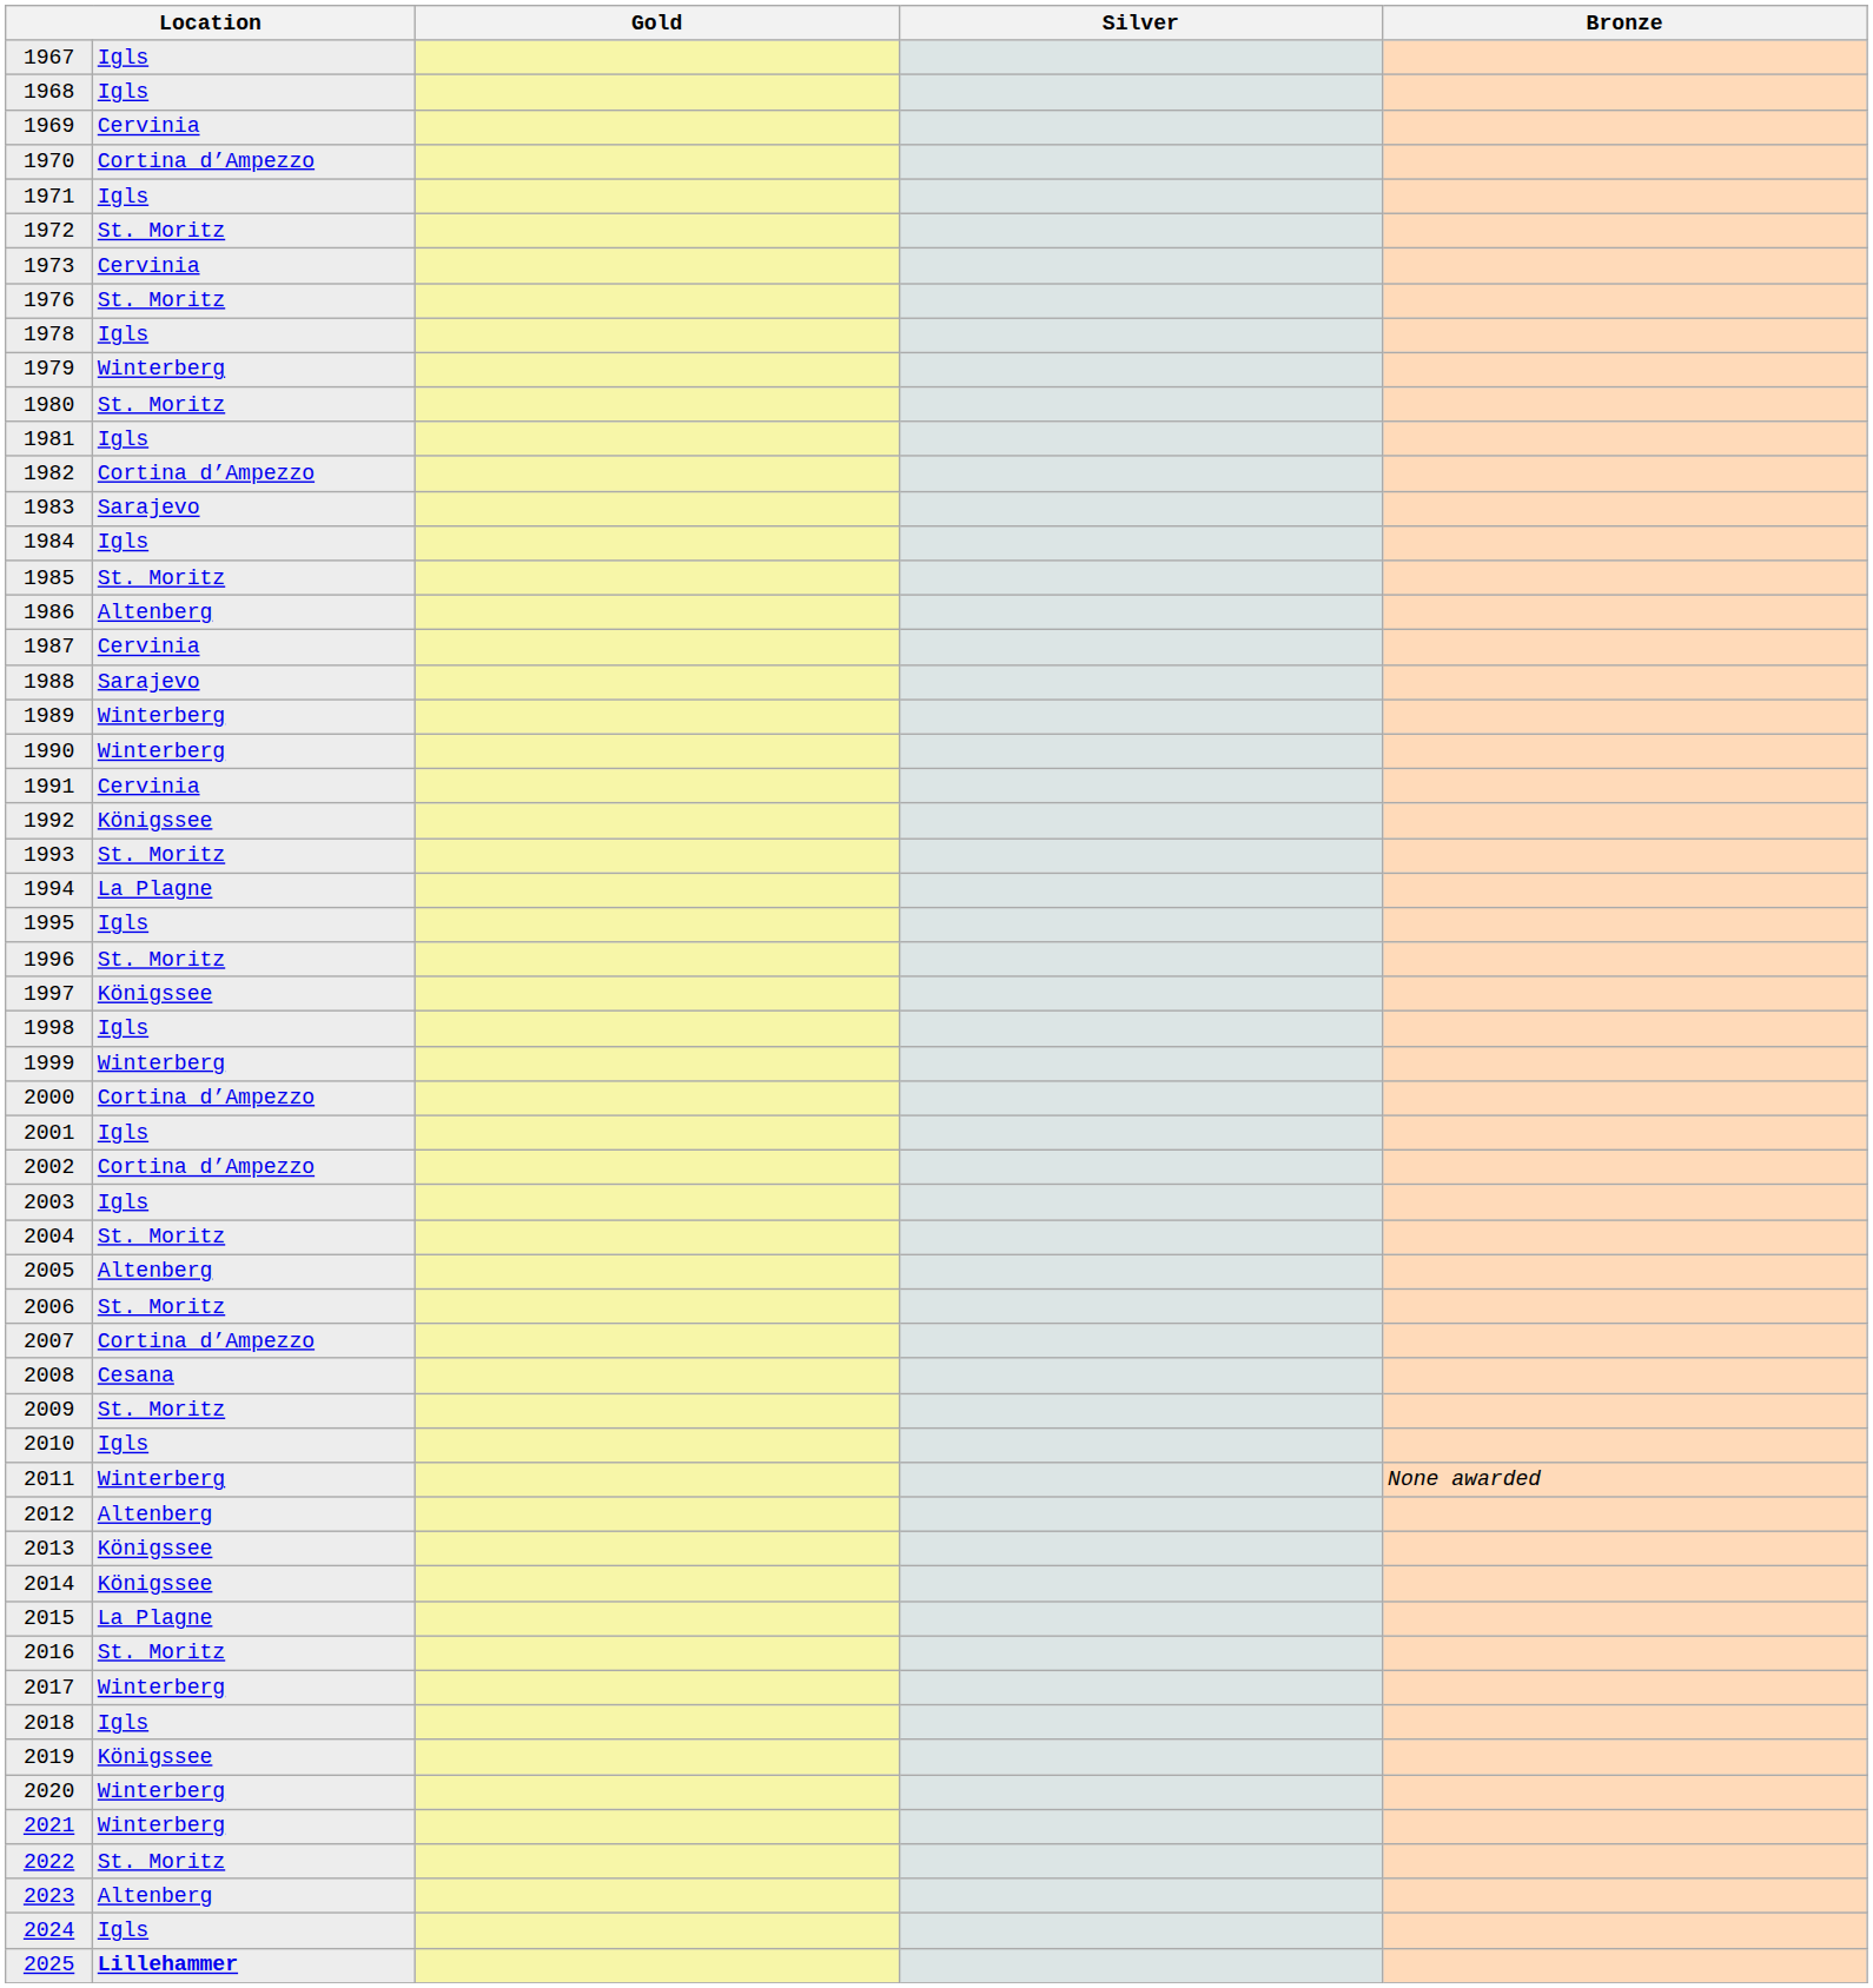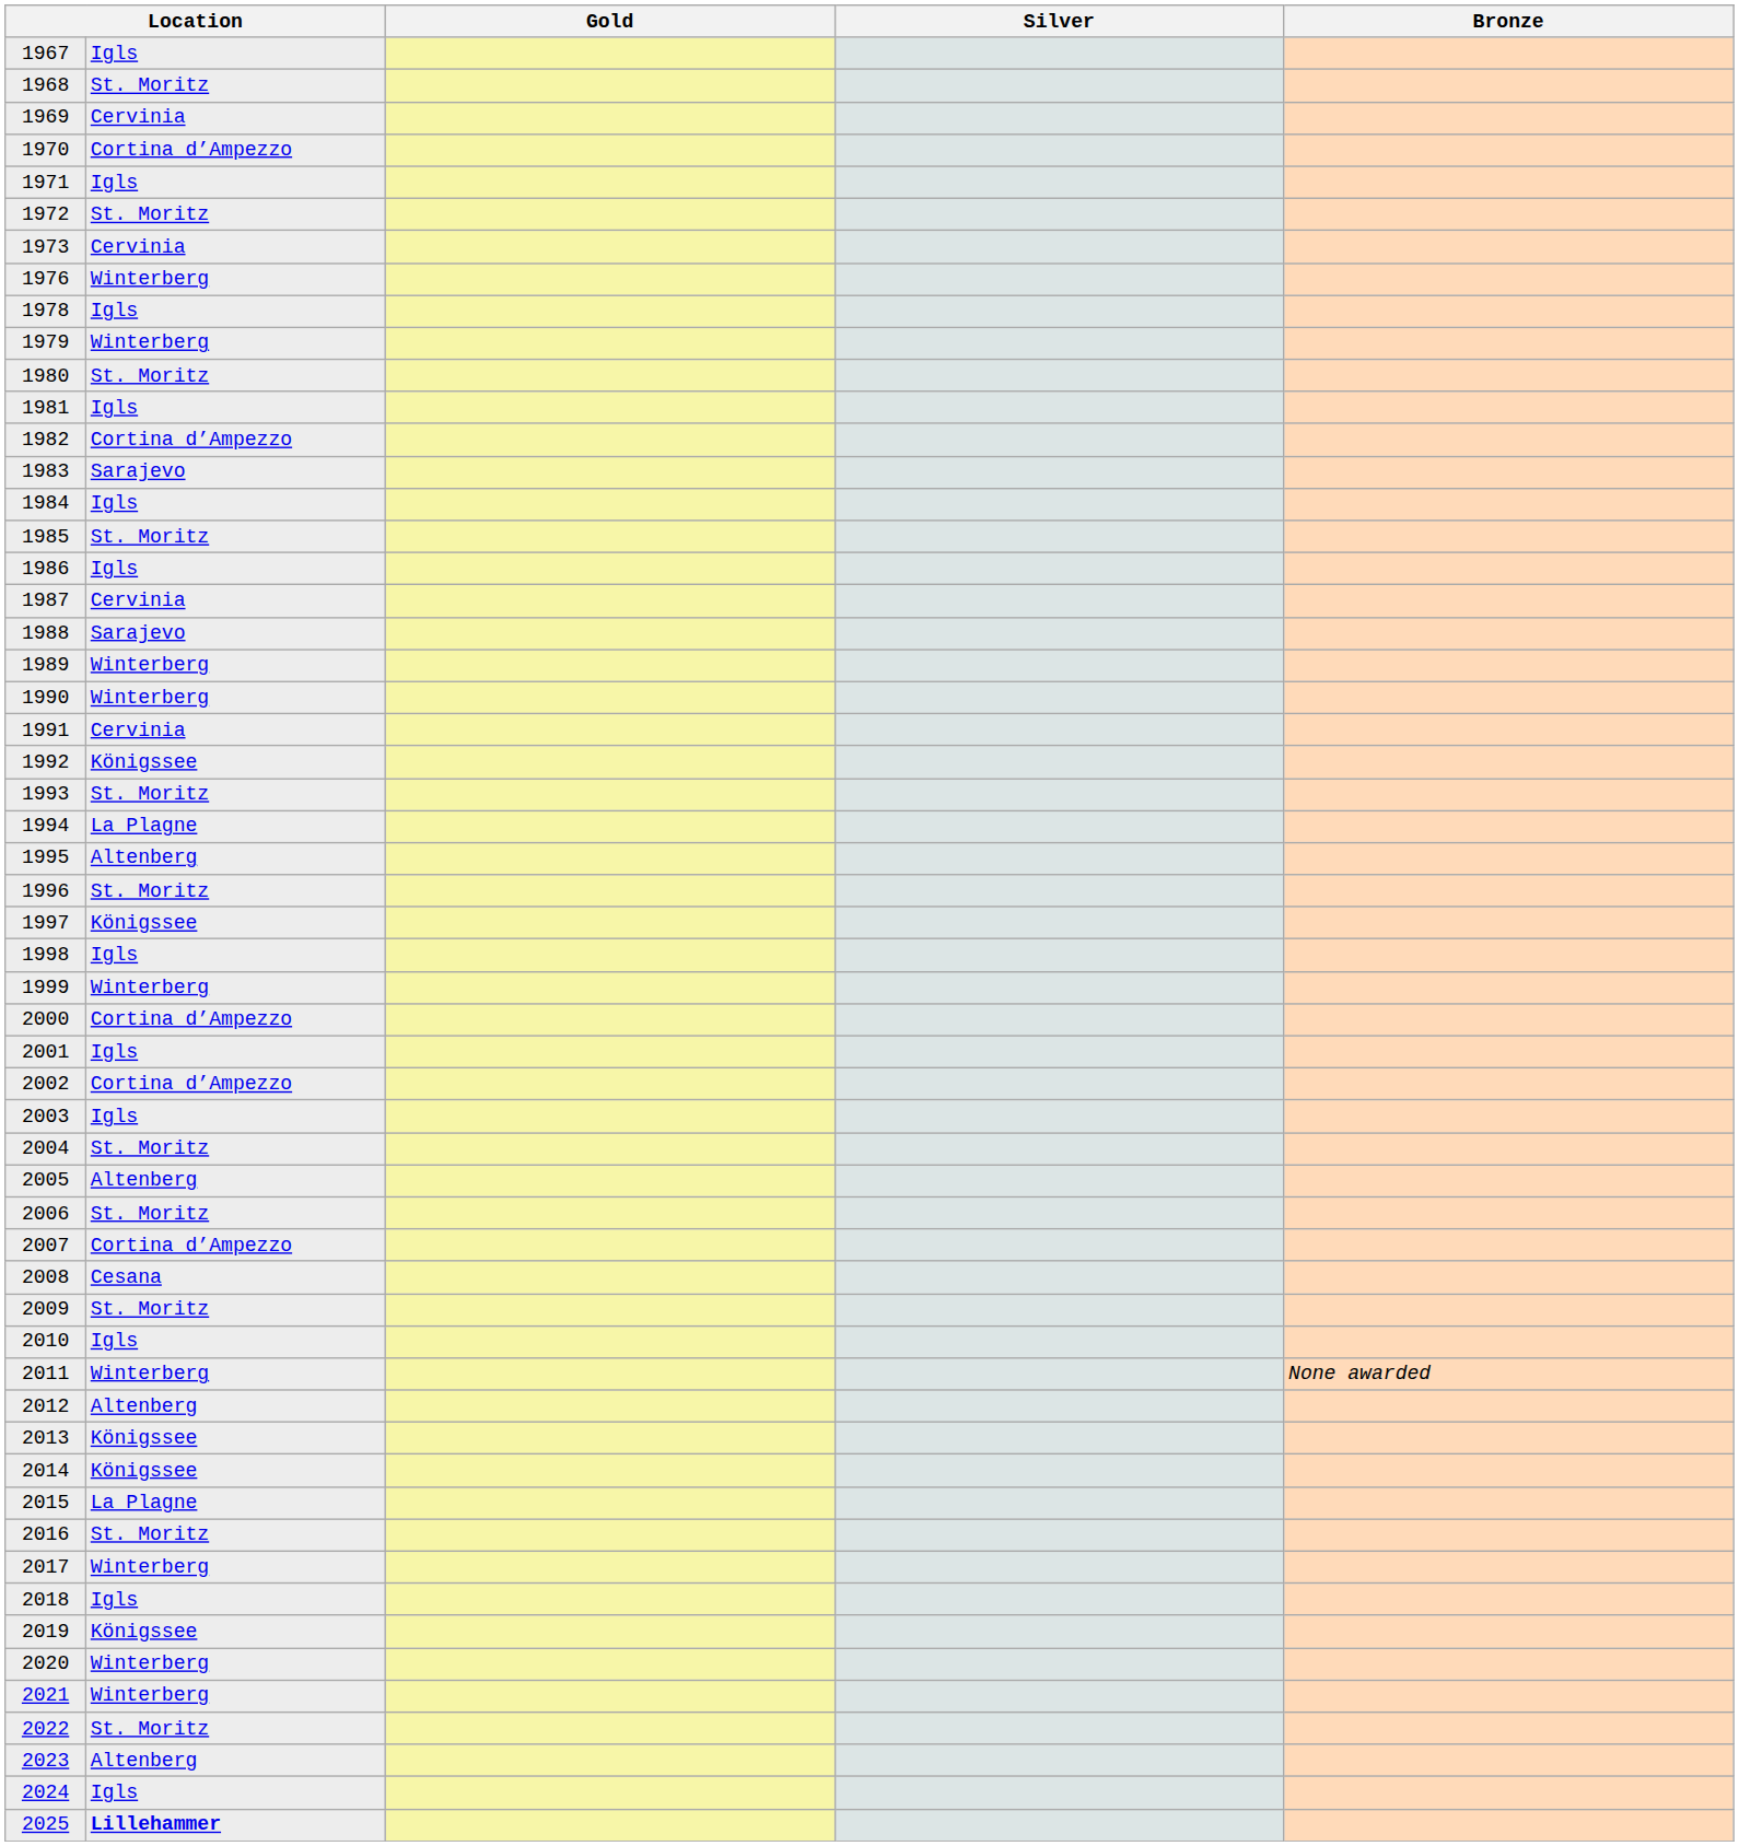1968 | column 2: Igls -> St. Moritz
1976 | column 2: St. Moritz -> Winterberg
1986 | column 2: Altenberg -> Igls
1995 | column 2: Igls -> Altenberg
